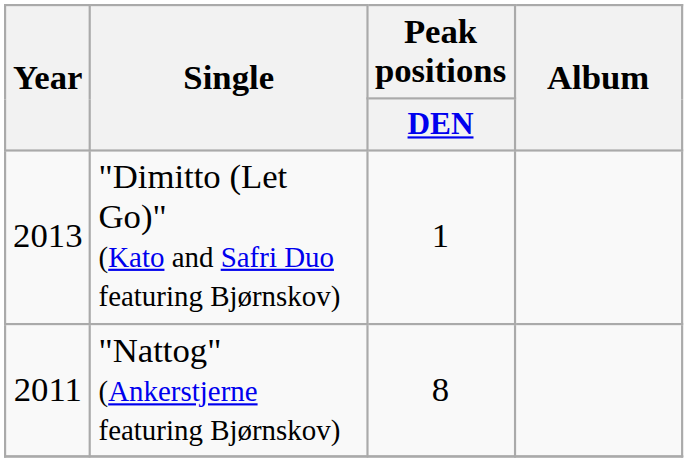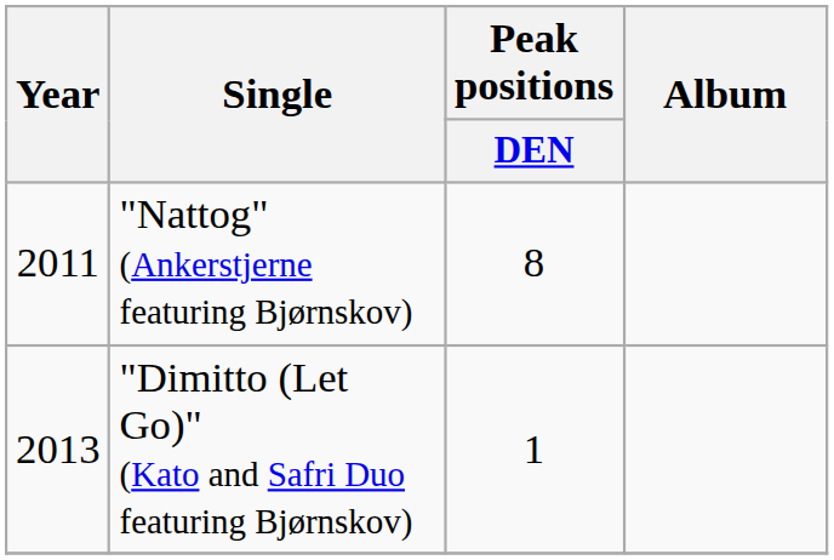rows swapped: "Nattog" (Ankerstjerne featuring Bjørnskov) <-> "Dimitto (Let Go)" (Kato and Safri Duo featuring Bjørnskov)
